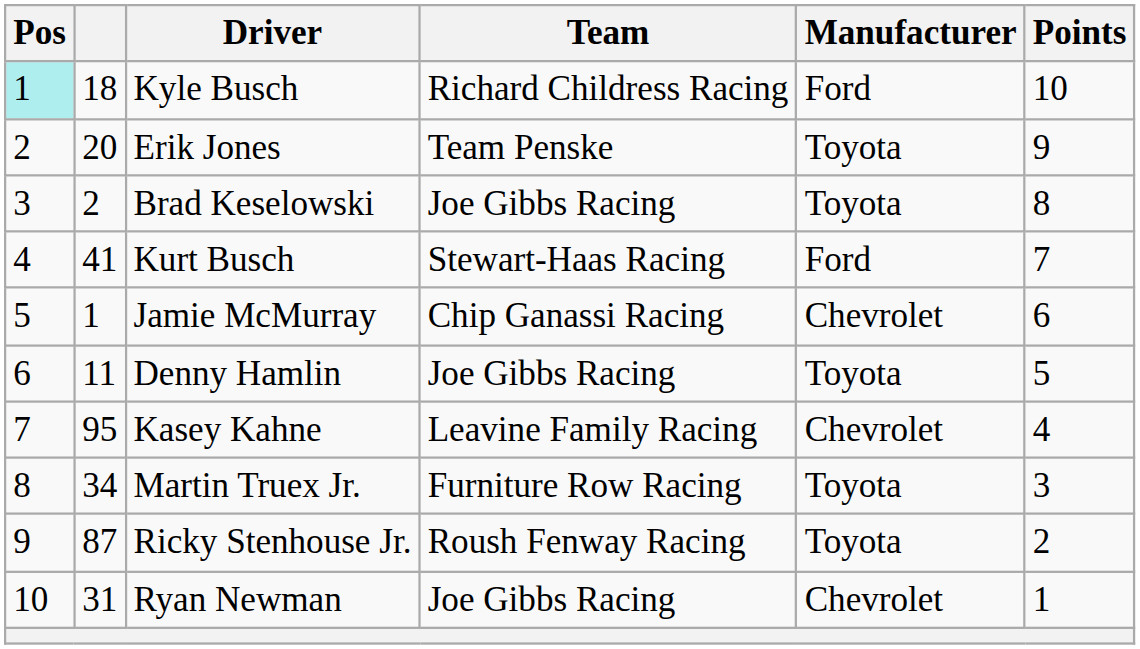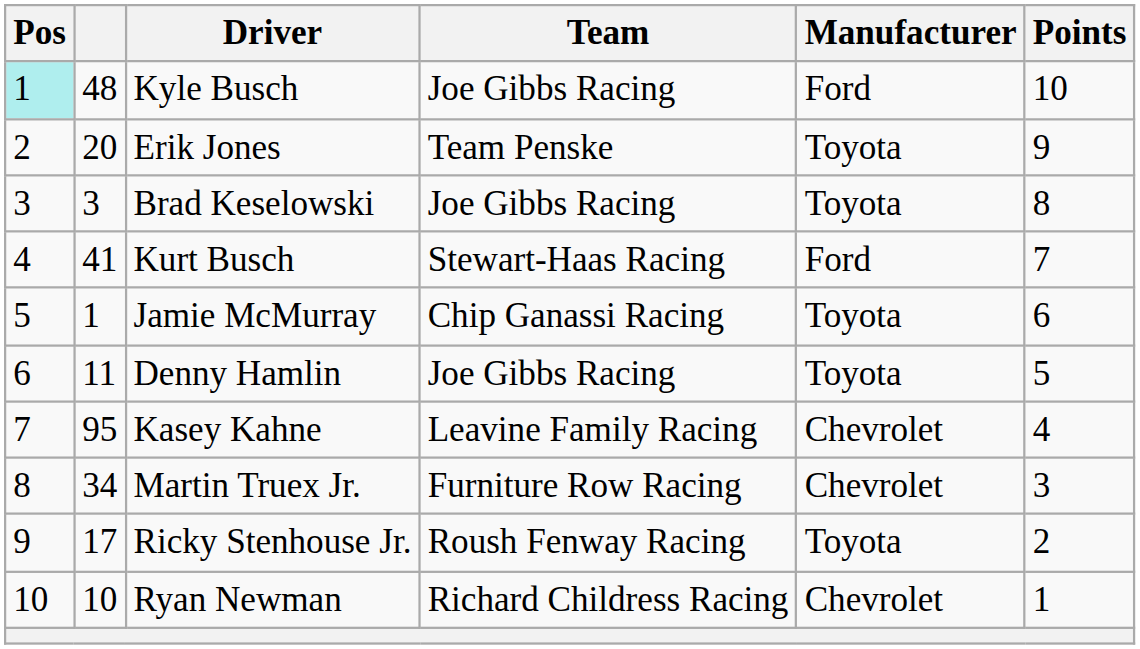Kyle Busch | column 2: 18 -> 48
Kyle Busch | Team: Richard Childress Racing -> Joe Gibbs Racing
Brad Keselowski | column 2: 2 -> 3
Jamie McMurray | Manufacturer: Chevrolet -> Toyota
Martin Truex Jr. | Manufacturer: Toyota -> Chevrolet
Ricky Stenhouse Jr. | column 2: 87 -> 17
Ryan Newman | column 2: 31 -> 10
Ryan Newman | Team: Joe Gibbs Racing -> Richard Childress Racing
